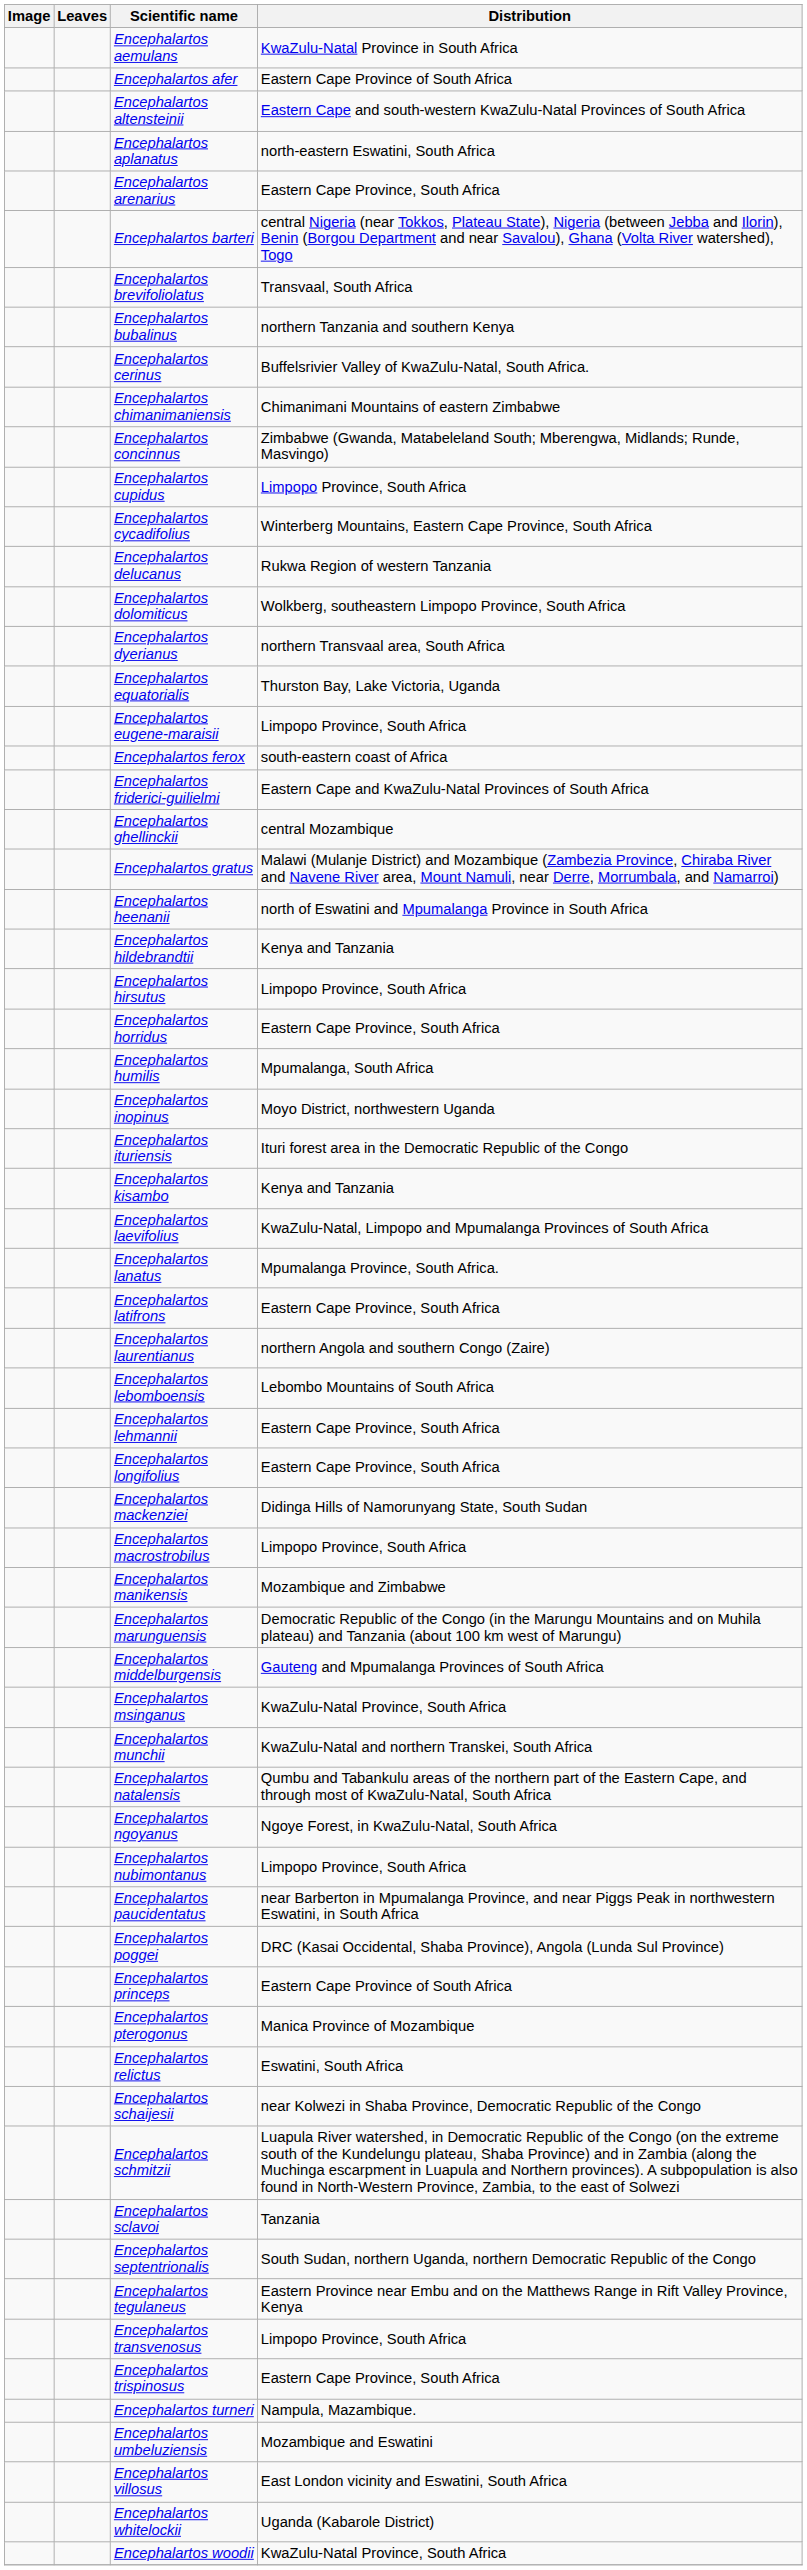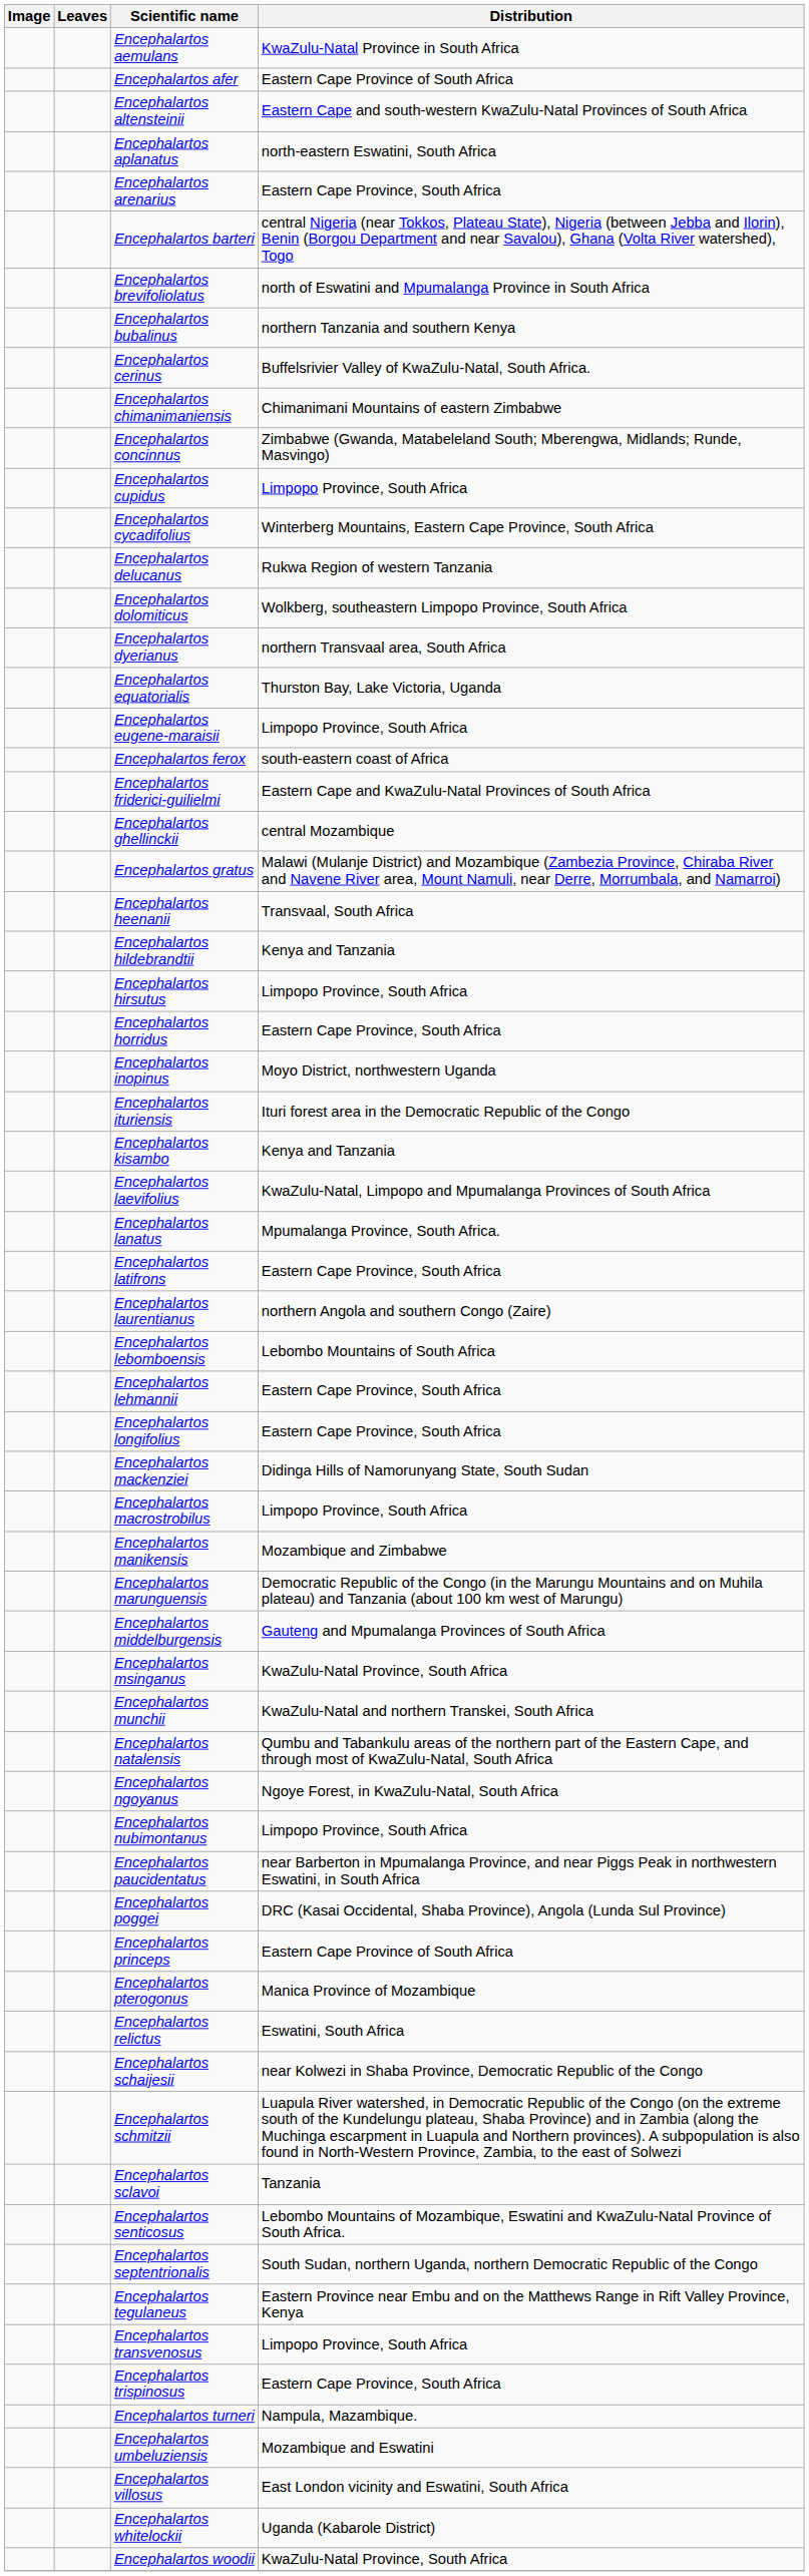Encephalartos brevifoliolatus | Distribution: Transvaal, South Africa -> north of Eswatini and Mpumalanga Province in South Africa
Encephalartos heenanii | Distribution: north of Eswatini and Mpumalanga Province in South Africa -> Transvaal, South Africa
- row: Encephalartos humilis | Mpumalanga, South Africa
+ row: Encephalartos senticosus | Lebombo Mountains of Mozambique, Eswatini and KwaZulu-Natal Province of South Africa.
